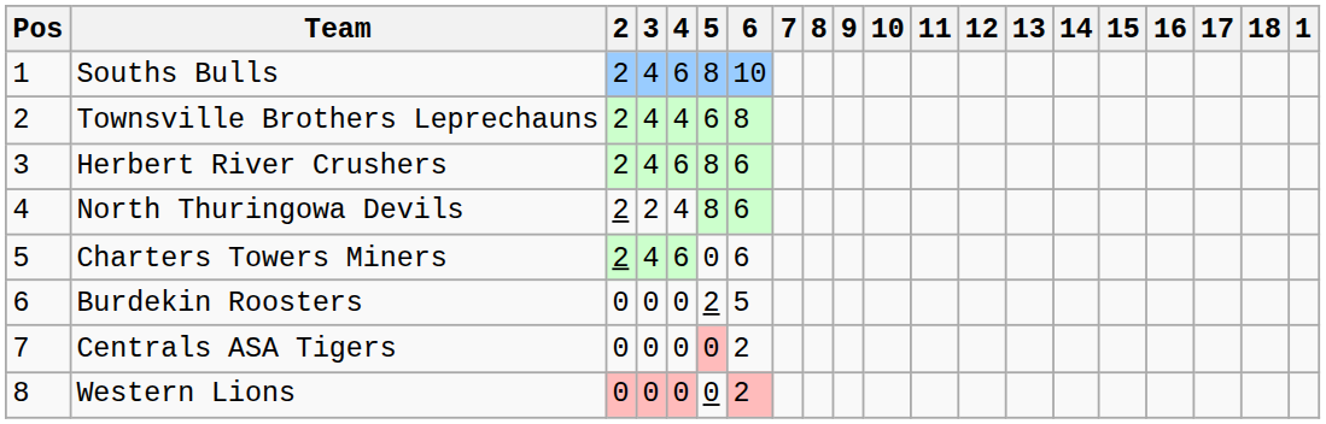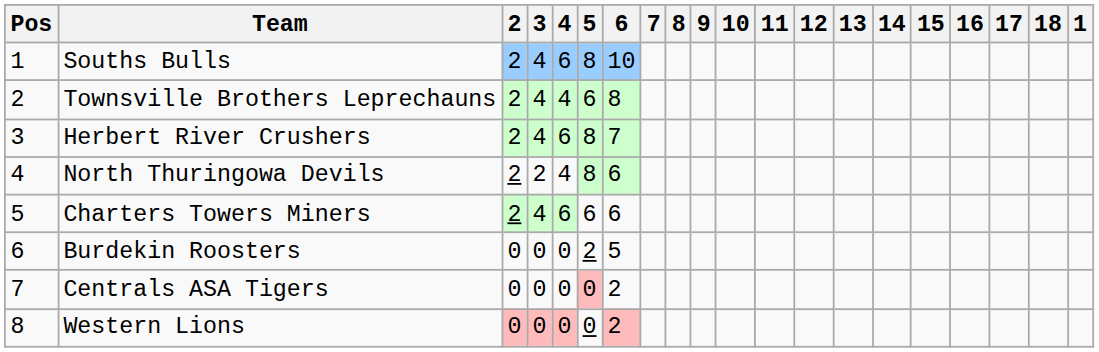Herbert River Crushers | 6: 6 -> 7
Charters Towers Miners | 5: 0 -> 6
